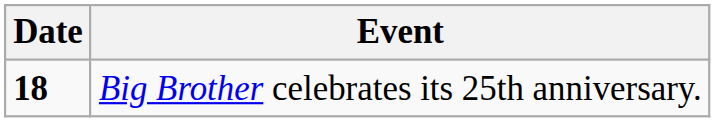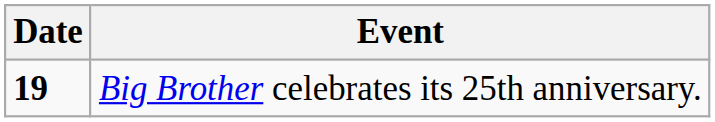Big Brother celebrates its 25th anniversary. | Date: 18 -> 19
